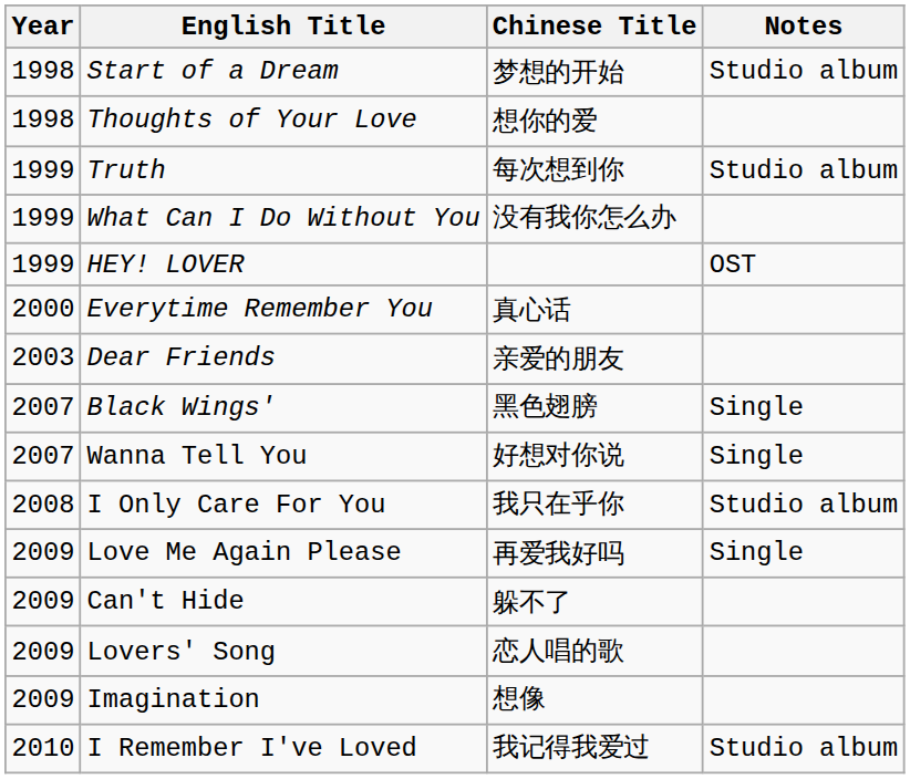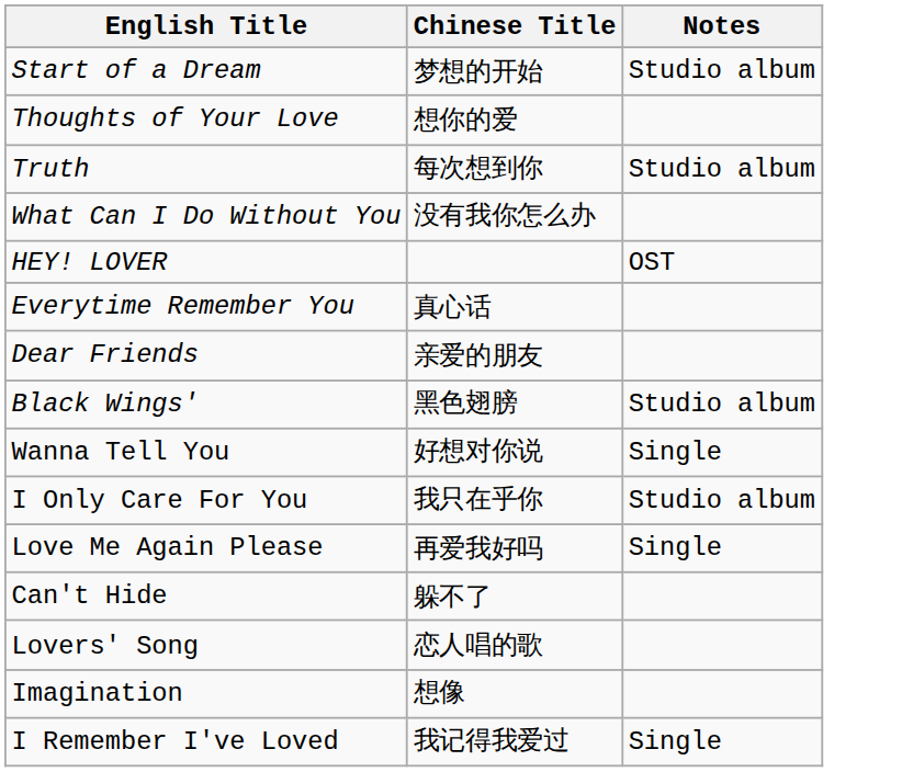- column: Year | 1998 | 1998 | 1999 | 1999 | 1999 | 2000 | 2003 | 2007 | 2007 | 2008 | 2009 | 2009 | 2009 | 2009 | 2010
Black Wings' | Notes: Single -> Studio album
I Remember I've Loved | Notes: Studio album -> Single
